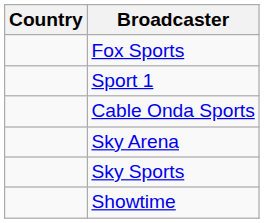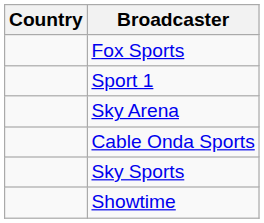rows swapped: Sky Arena <-> Cable Onda Sports
